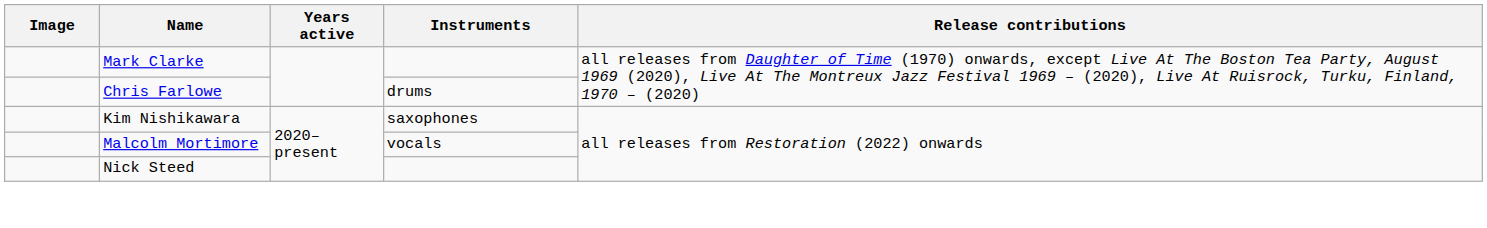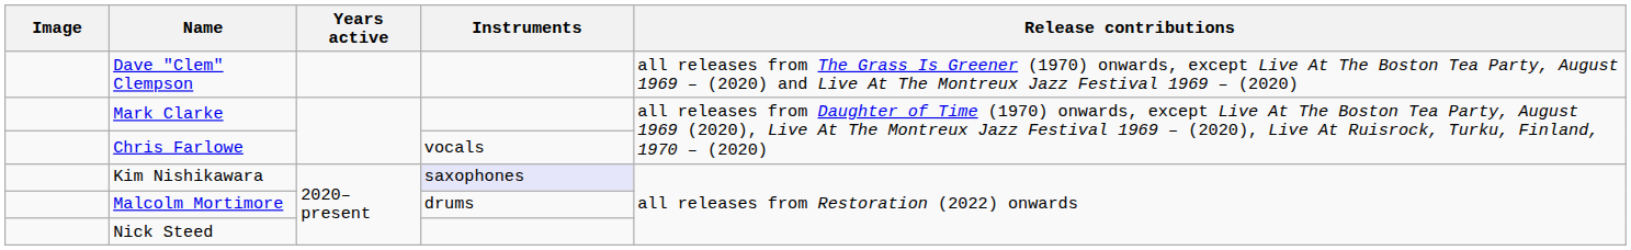+ row: Dave "Clem" Clempson | all releases from The Grass Is Greener (1970) onwards, except Live At The Boston Tea Party, August 1969 – (2020) and Live At The Montreux Jazz Festival 1969 – (2020)
Chris Farlowe | Instruments: drums -> vocals
Kim Nishikawara | Instruments: no background -> lavender background
Malcolm Mortimore | Instruments: vocals -> drums
